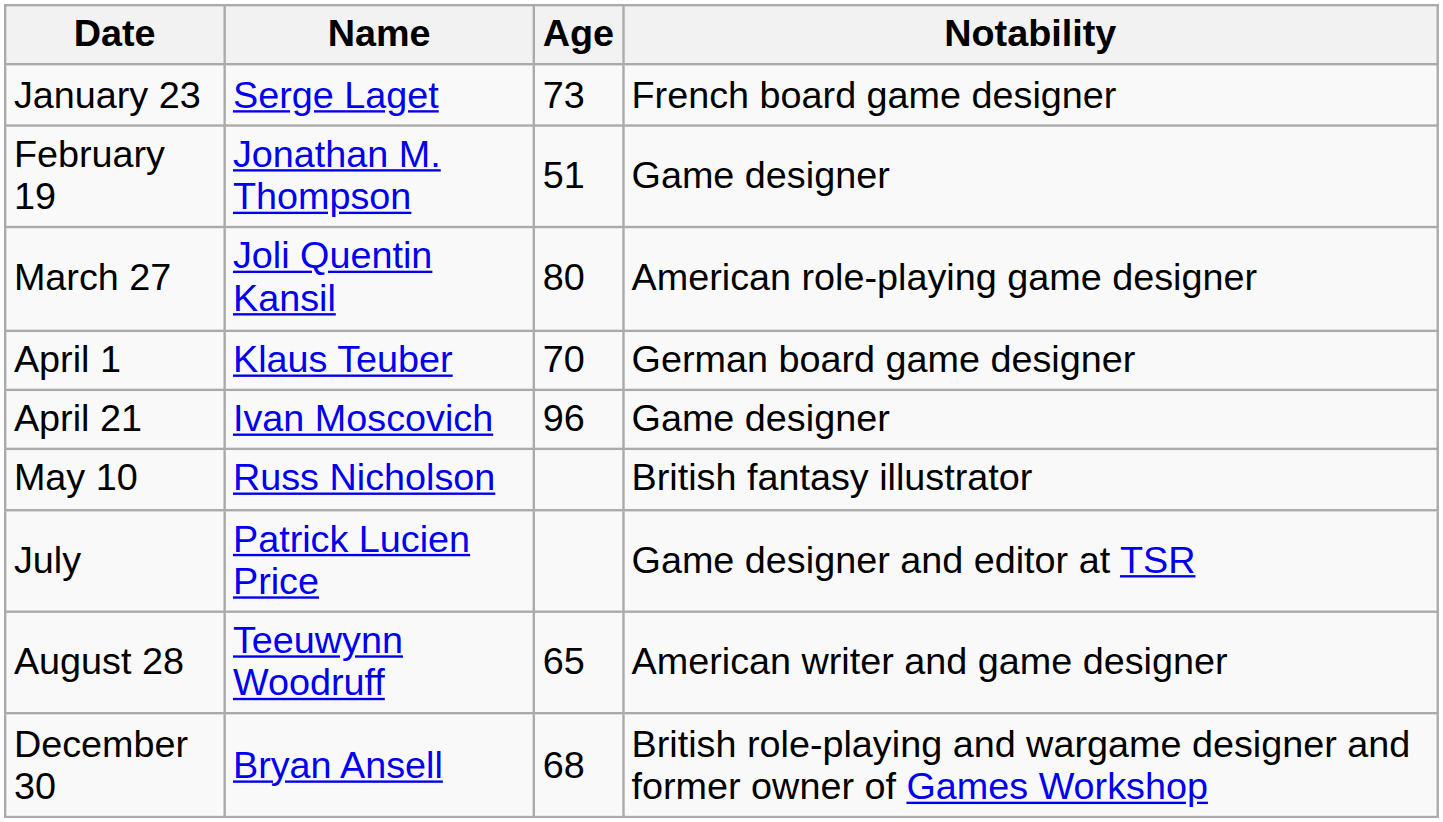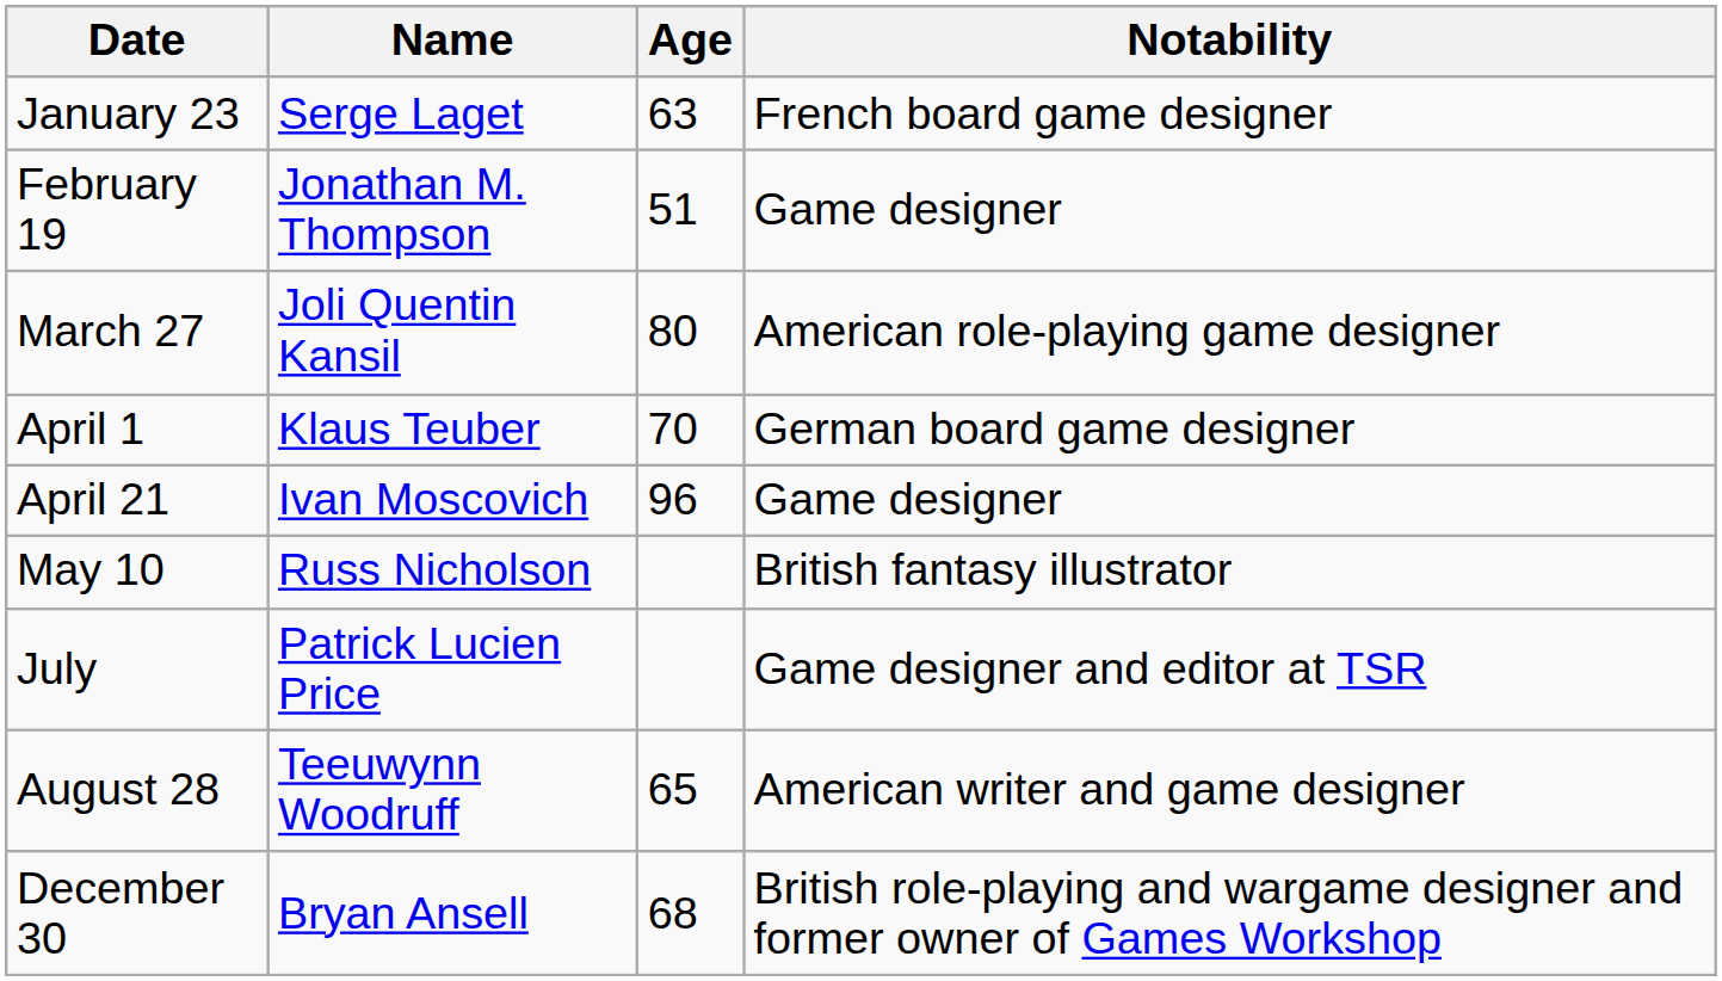January 23 | Age: 73 -> 63
